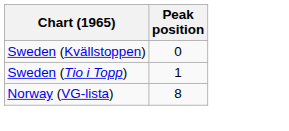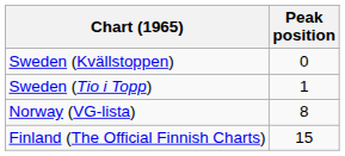+ row: Finland (The Official Finnish Charts) | 15
